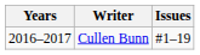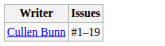- column: Years | 2016–2017
